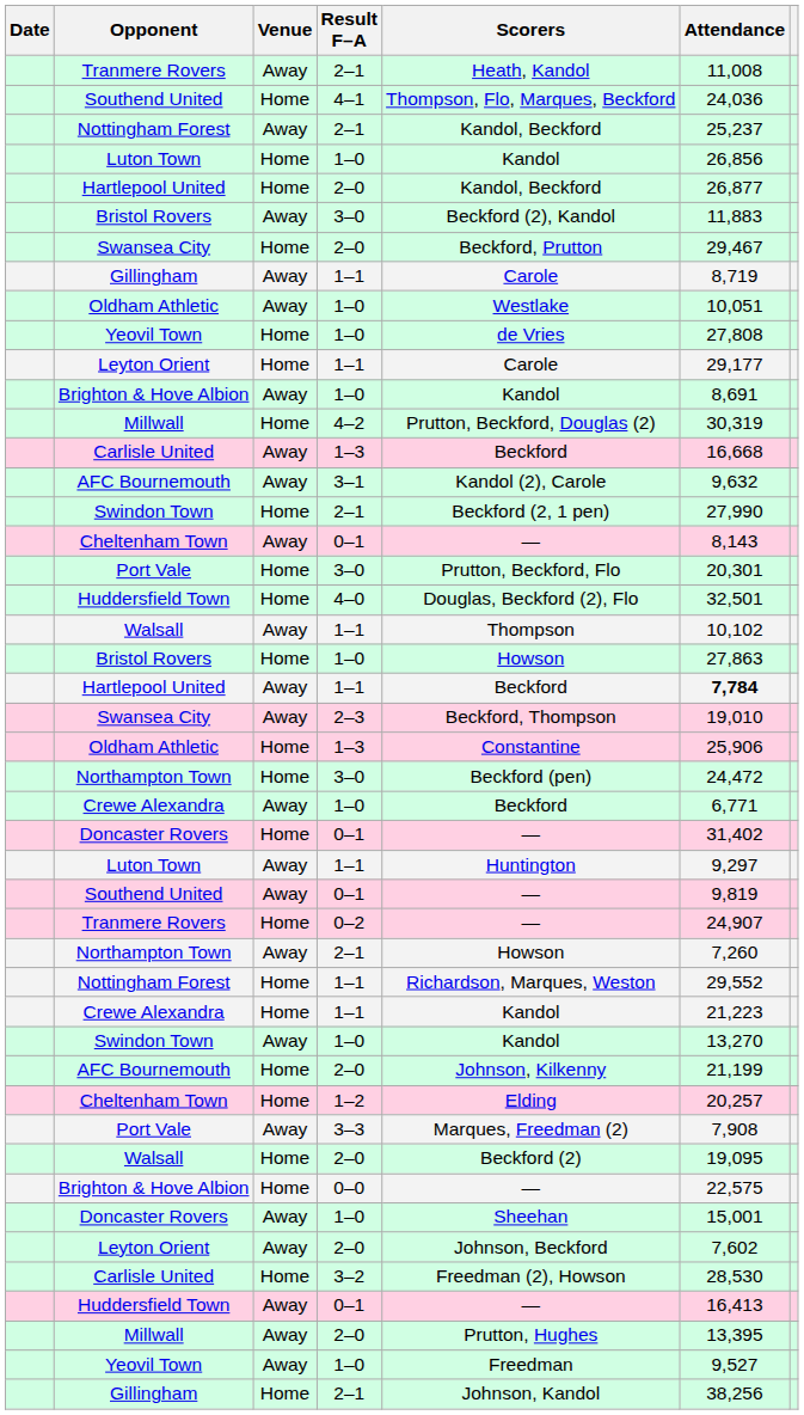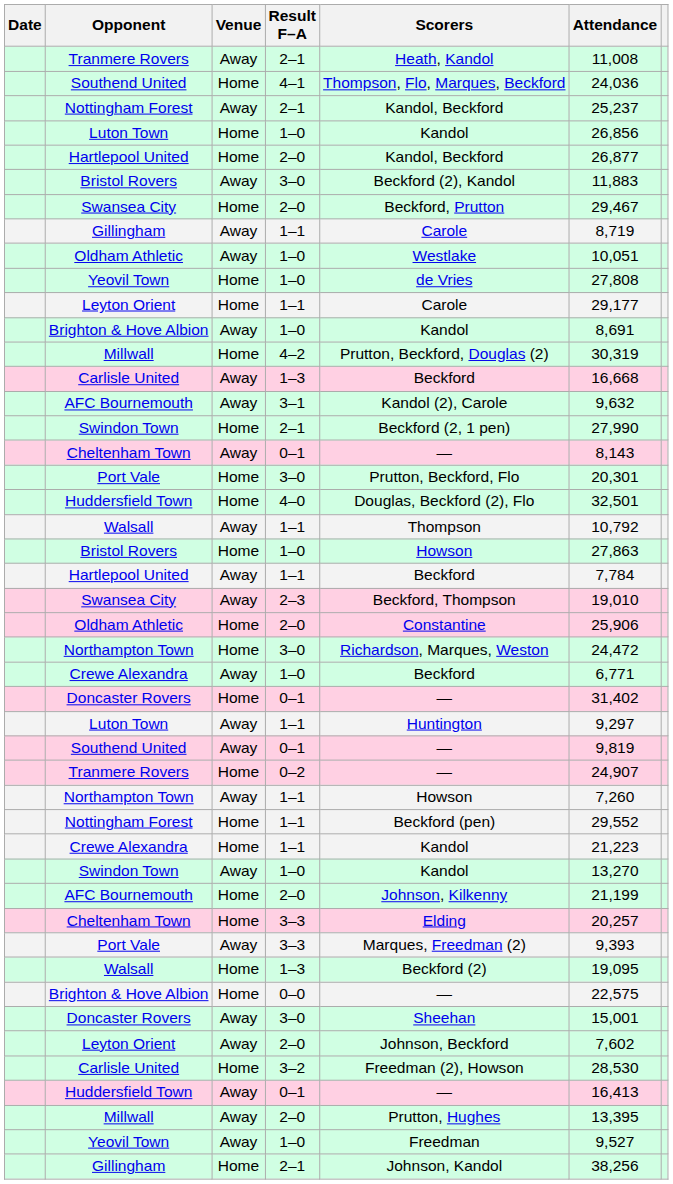Walsall / Away | Attendance: 10,102 -> 10,792
Hartlepool United / Away | Attendance: bold -> normal
Oldham Athletic / Home | Result F–A: 1–3 -> 2–0
Northampton Town / Home | Scorers: Beckford (pen) -> Richardson, Marques, Weston
Northampton Town / Away | Result F–A: 2–1 -> 1–1
Nottingham Forest / Home | Scorers: Richardson, Marques, Weston -> Beckford (pen)
Cheltenham Town / Home | Result F–A: 1–2 -> 3–3
Port Vale / Away | Attendance: 7,908 -> 9,393
Walsall / Home | Result F–A: 2–0 -> 1–3
Doncaster Rovers / Away | Result F–A: 1–0 -> 3–0
